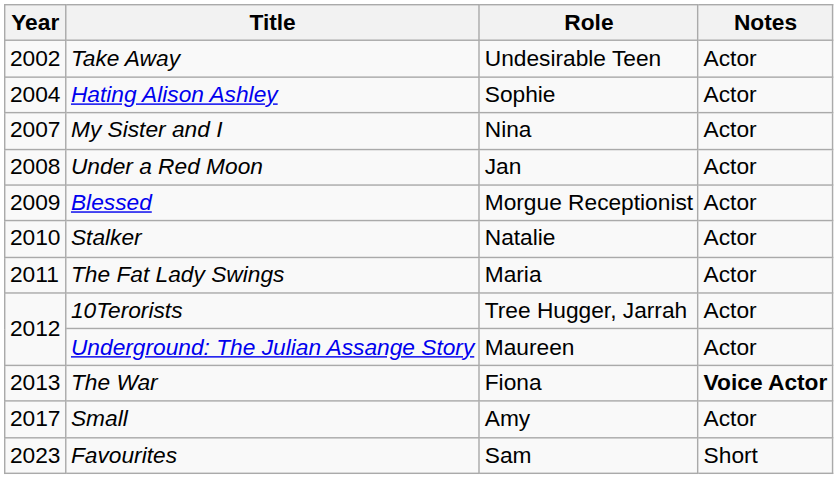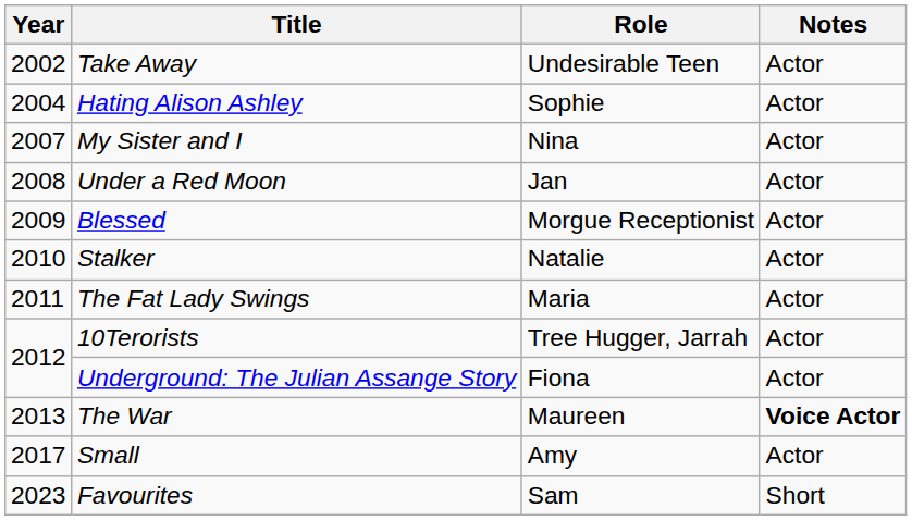Underground: The Julian Assange Story | Role: Maureen -> Fiona
The War | Role: Fiona -> Maureen
